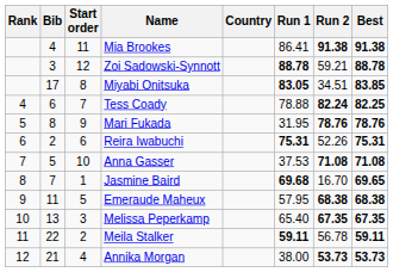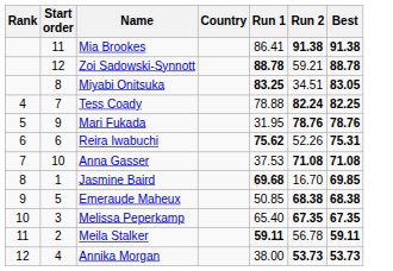- column: Bib | 4 | 3 | 17 | 6 | 8 | 2 | 5 | 7 | 11 | 13 | 22 | 21
Miyabi Onitsuka | Run 1: 83.05 -> 83.25
Miyabi Onitsuka | Best: 83.85 -> 83.05
Reira Iwabuchi | Run 1: 75.31 -> 75.62
Jasmine Baird | Best: 69.65 -> 69.85
Emeraude Maheux | Run 1: 57.95 -> 50.85
